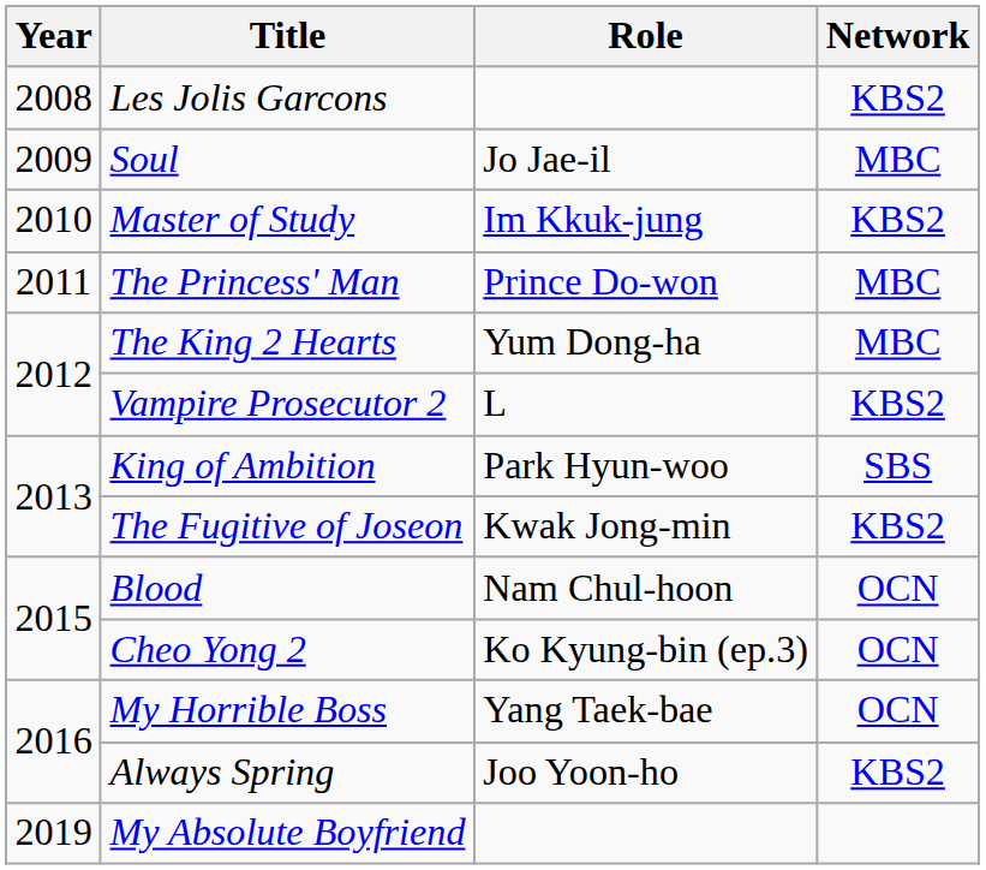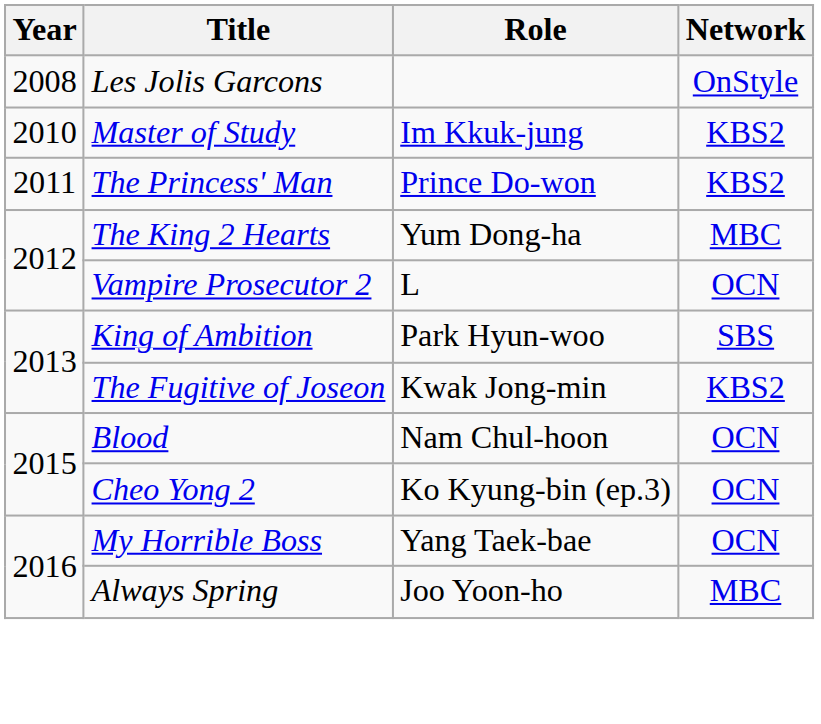Les Jolis Garcons | Network: KBS2 -> OnStyle
- row: 2009 | Soul | Jo Jae-il | MBC
The Princess' Man | Network: MBC -> KBS2
Vampire Prosecutor 2 | Network: KBS2 -> OCN
Always Spring | Network: KBS2 -> MBC
- row: 2019 | My Absolute Boyfriend
